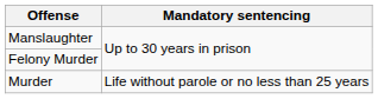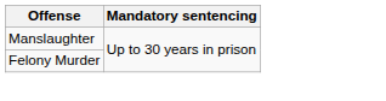- row: Murder | Life without parole or no less than 25 years
